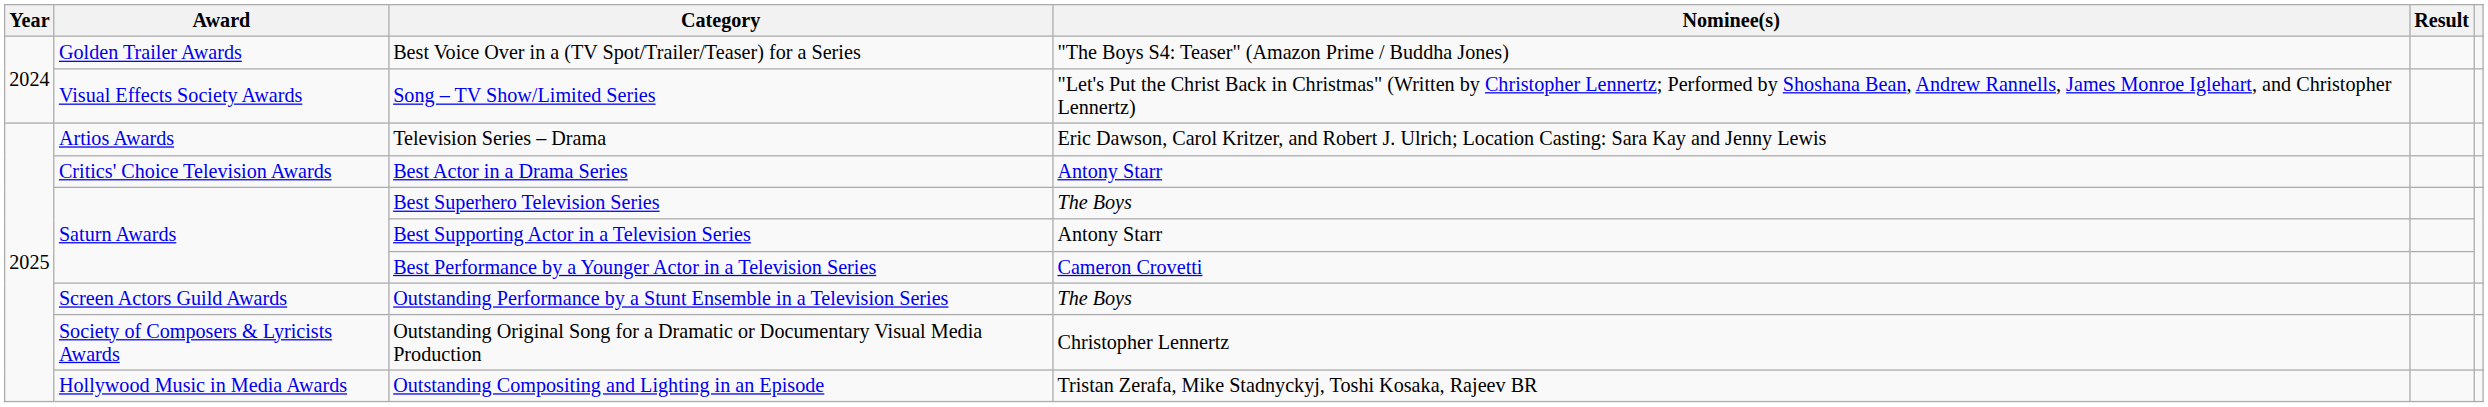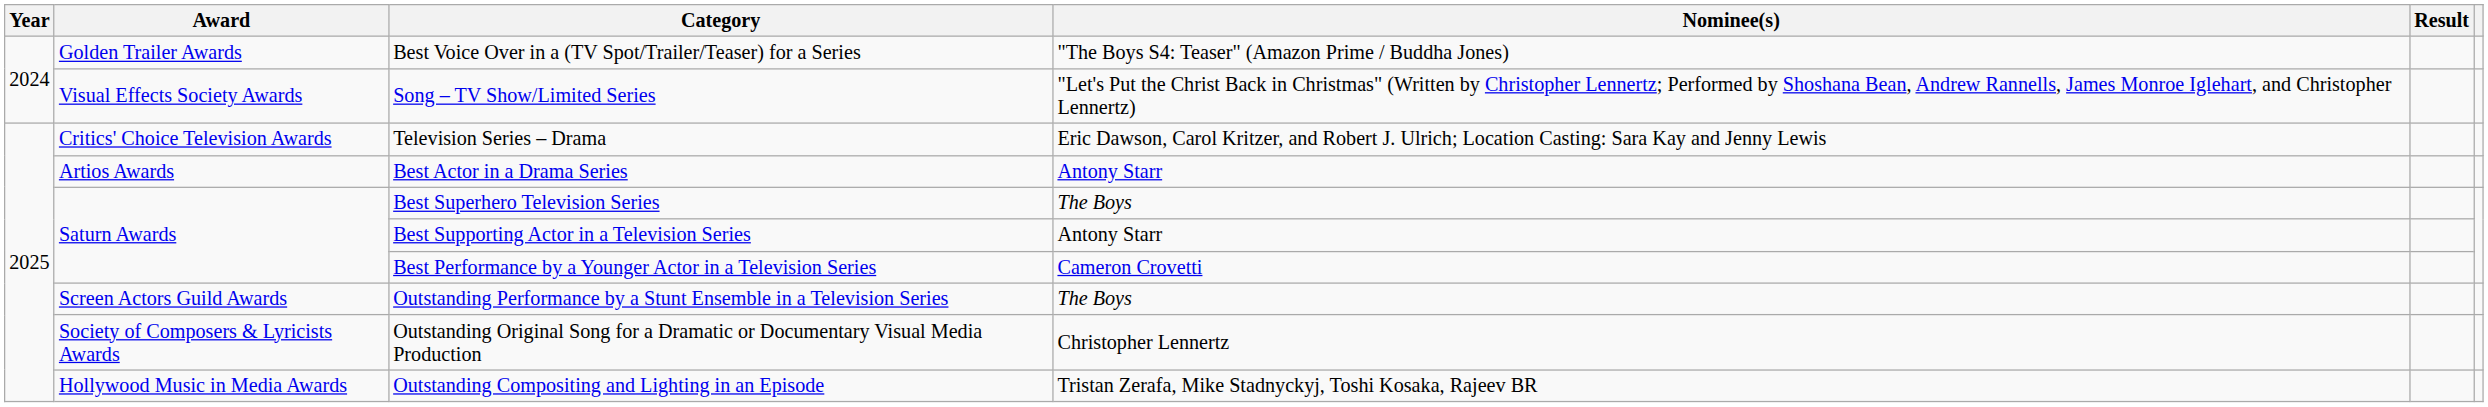Television Series – Drama | Award: Artios Awards -> Critics' Choice Television Awards
Best Actor in a Drama Series | Award: Critics' Choice Television Awards -> Artios Awards
